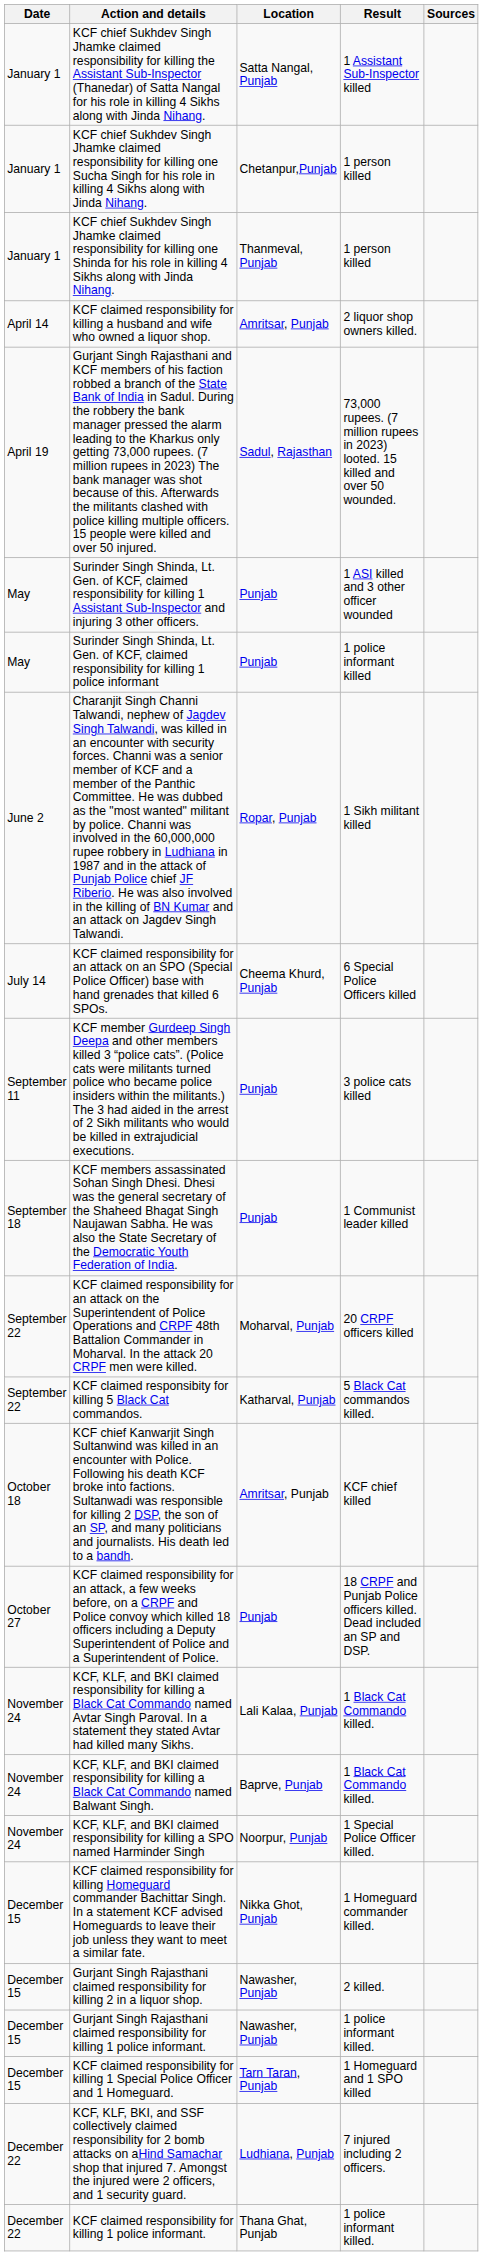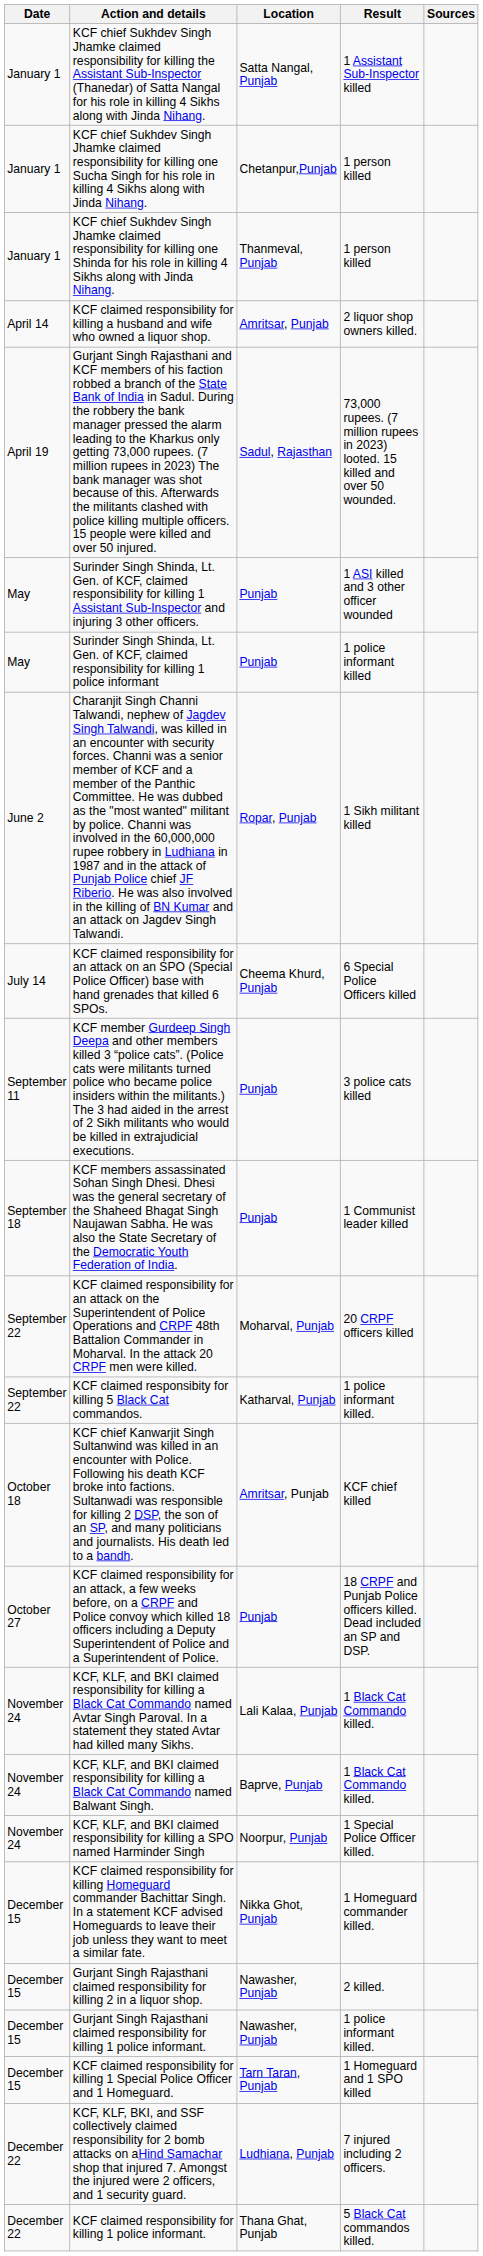KCF claimed responsibity for killing 5 Black Cat commandos. | Result: 5 Black Cat commandos killed. -> 1 police informant killed.
KCF claimed responsibility for killing 1 police informant. | Result: 1 police informant killed. -> 5 Black Cat commandos killed.
